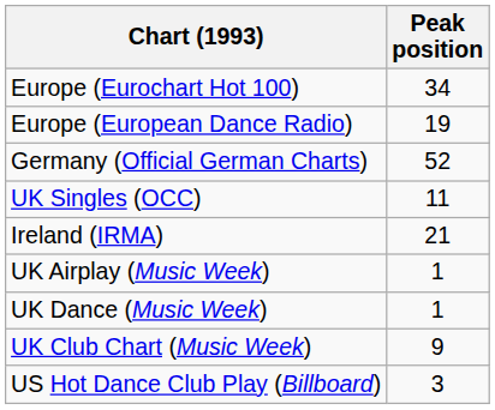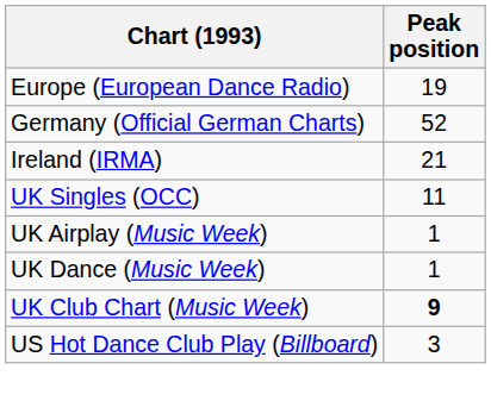- row: Europe (Eurochart Hot 100) | 34
rows swapped: Ireland (IRMA) <-> UK Singles (OCC)
UK Club Chart (Music Week) | Peak position: normal -> bold
